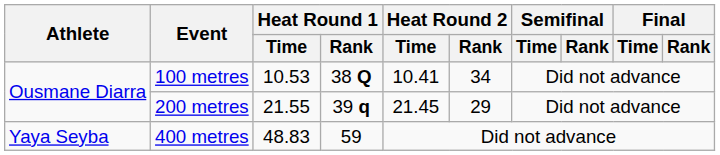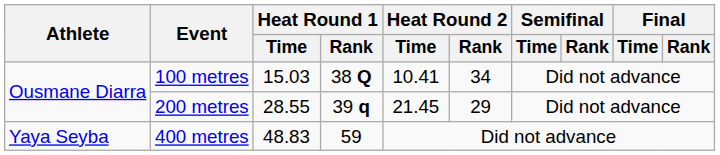100 metres | Heat Round 1 / Time: 10.53 -> 15.03
200 metres | Heat Round 1 / Time: 21.55 -> 28.55
